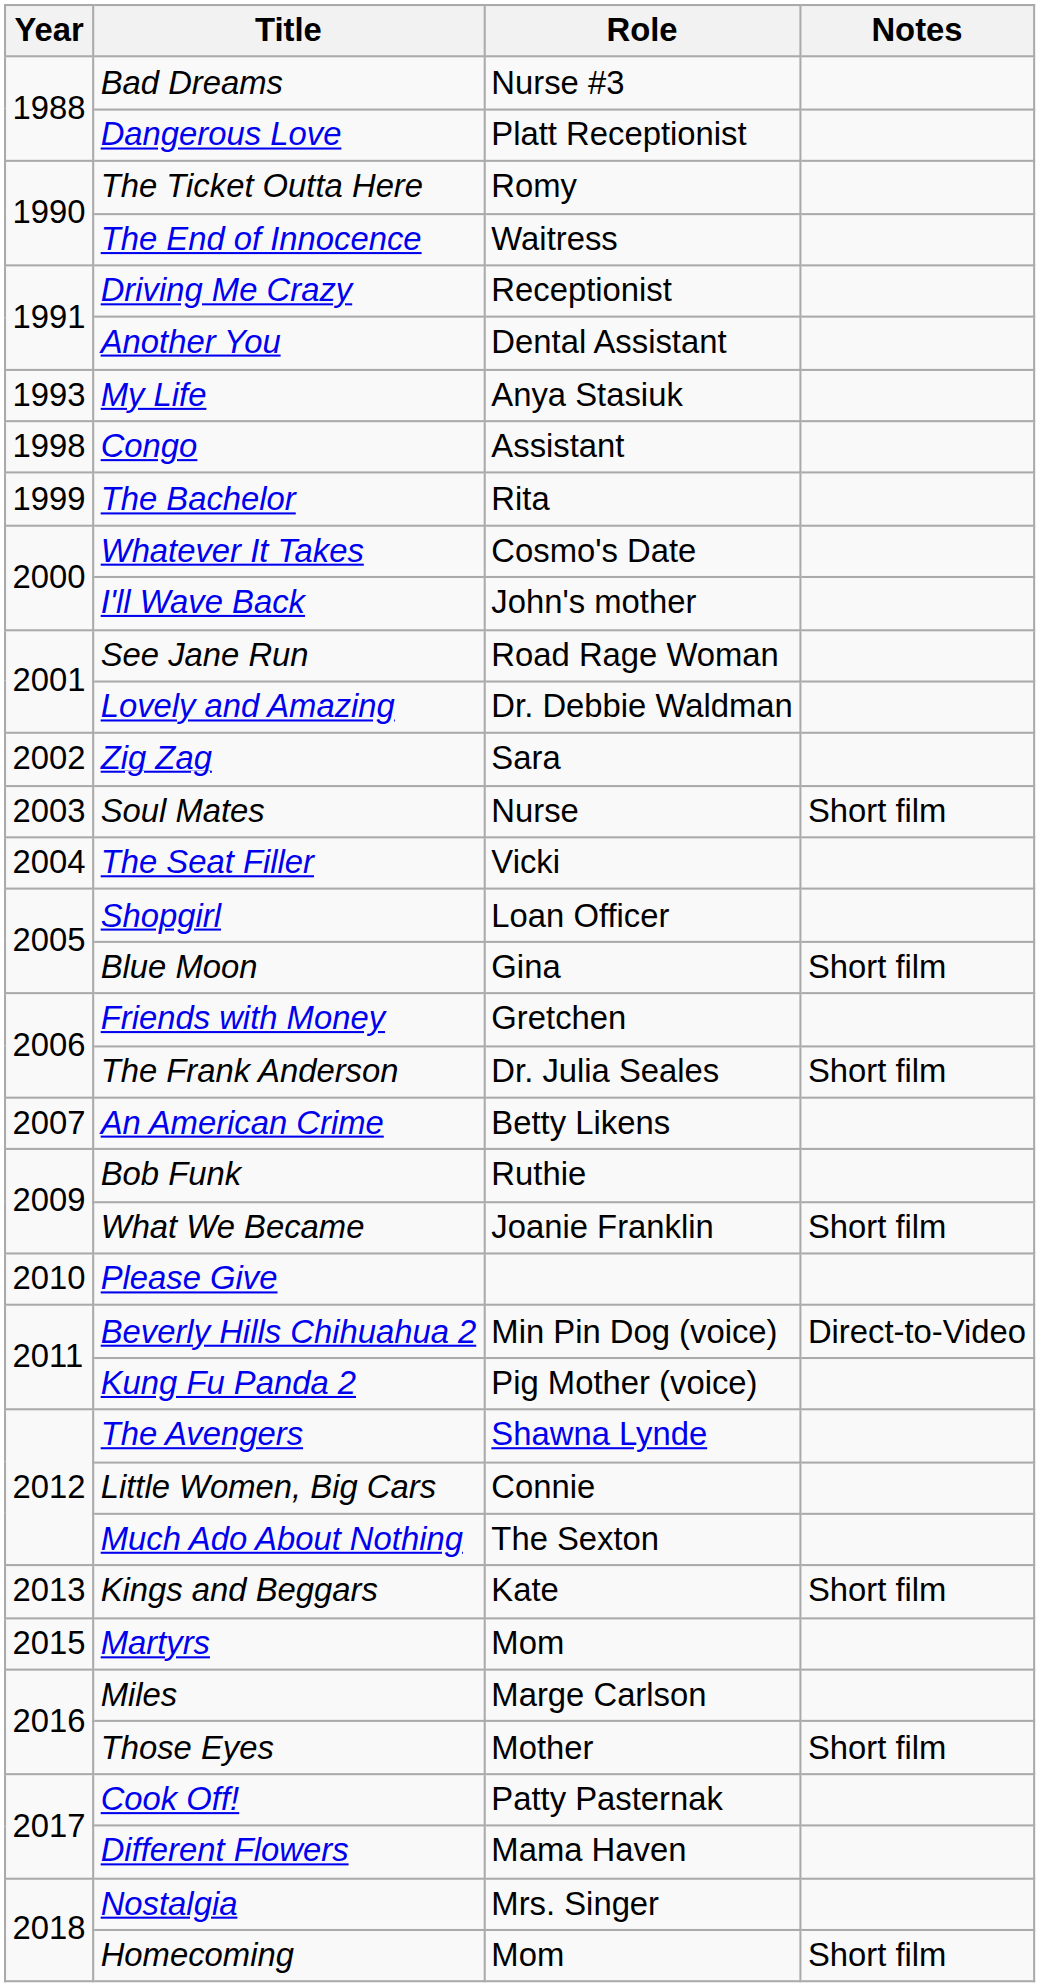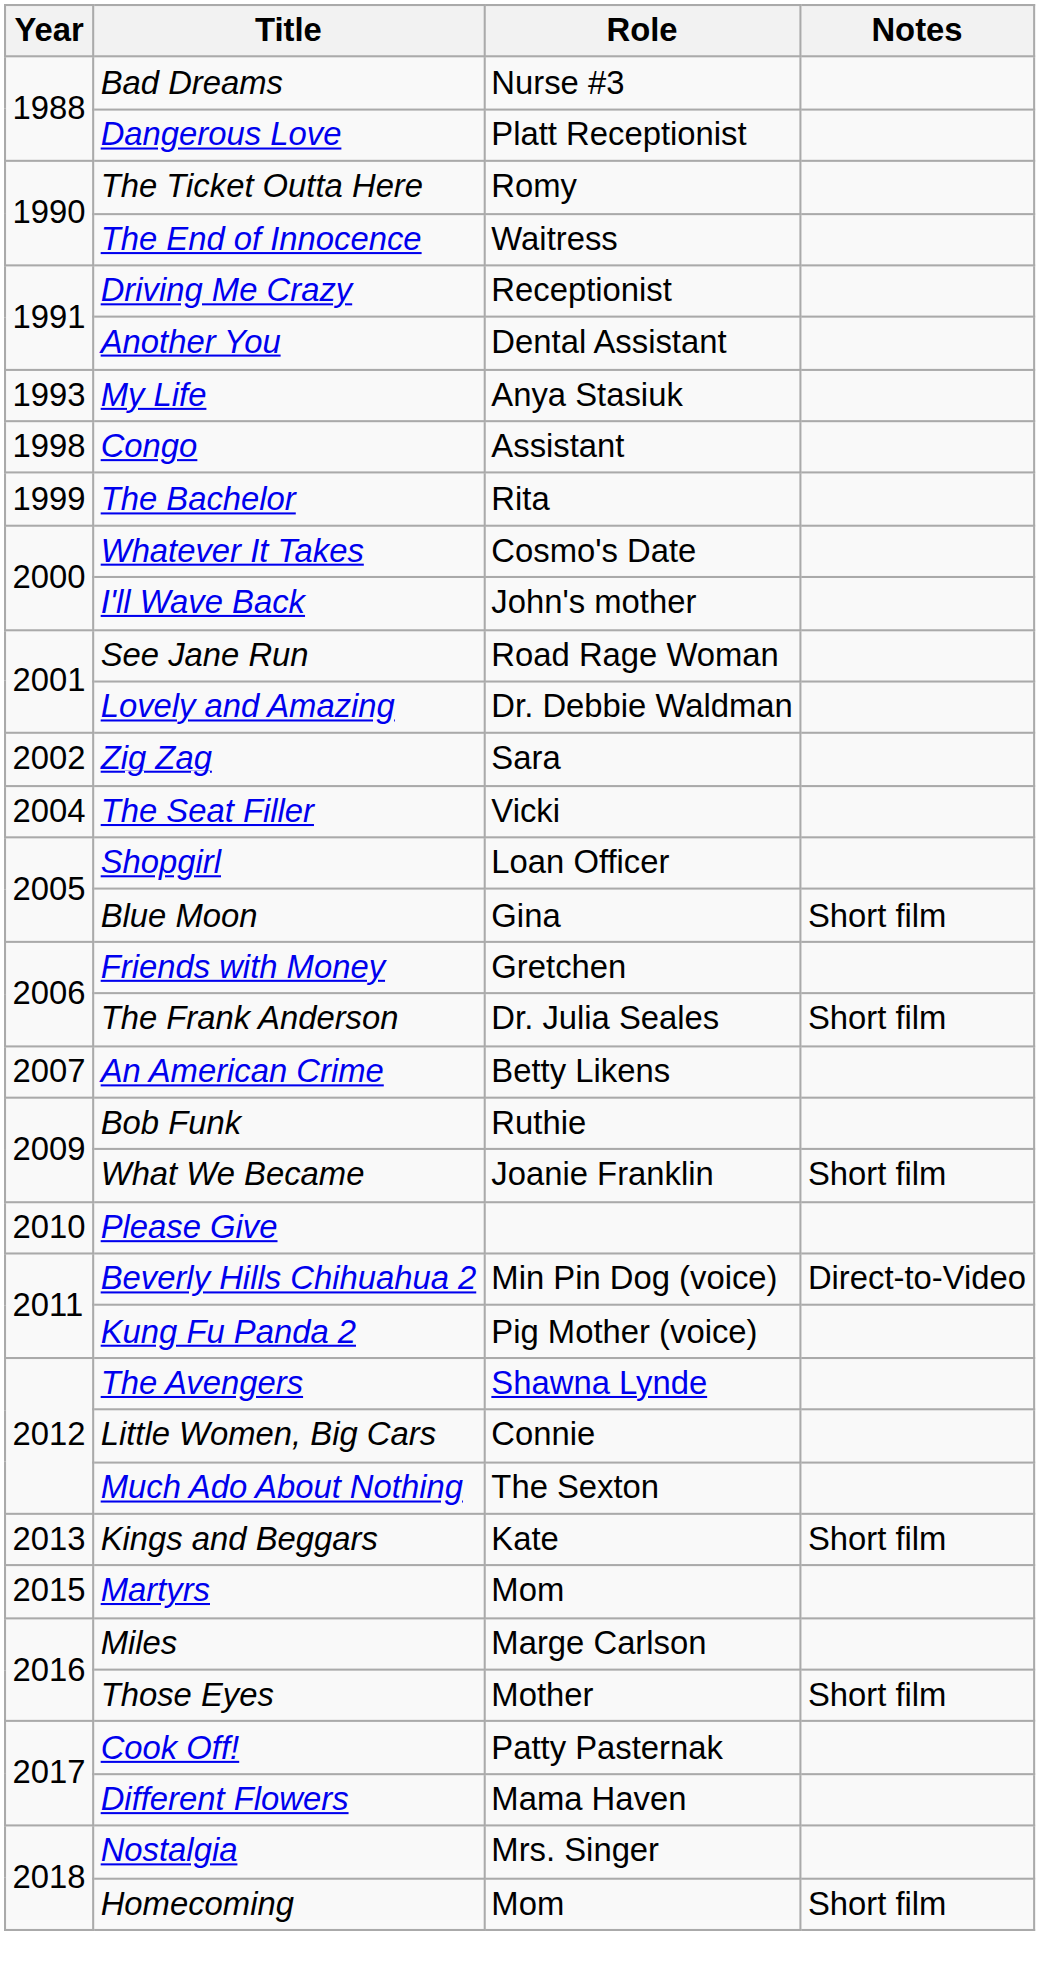- row: 2003 | Soul Mates | Nurse | Short film
